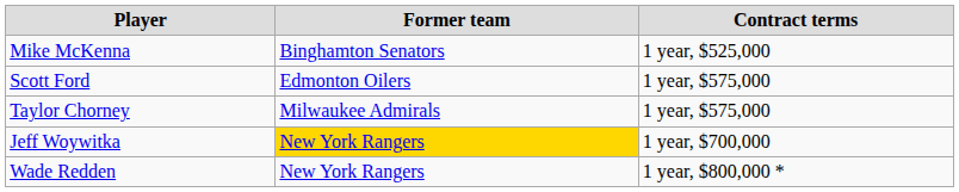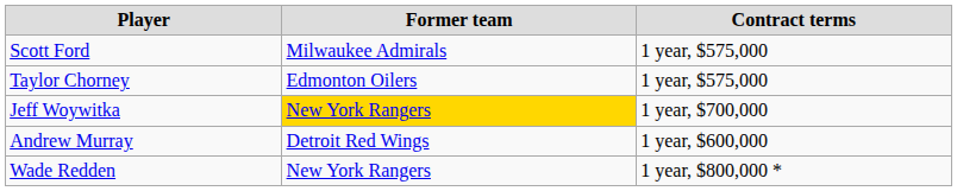- row: Mike McKenna | Binghamton Senators | 1 year, $525,000
Scott Ford | Former team: Edmonton Oilers -> Milwaukee Admirals
Taylor Chorney | Former team: Milwaukee Admirals -> Edmonton Oilers
+ row: Andrew Murray | Detroit Red Wings | 1 year, $600,000
